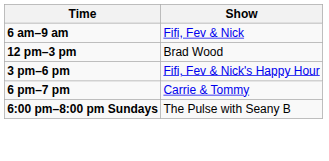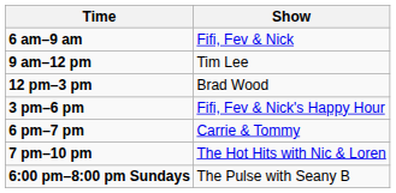+ row: 9 am–12 pm | Tim Lee
+ row: 7 pm–10 pm | The Hot Hits with Nic & Loren
